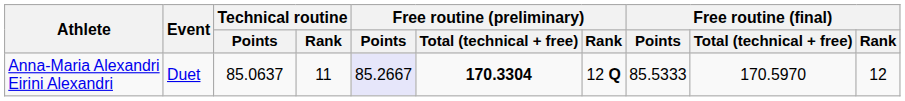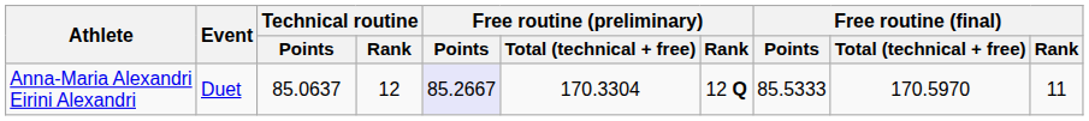Anna-Maria Alexandri Eirini Alexandri | Technical routine / Rank: 11 -> 12
Anna-Maria Alexandri Eirini Alexandri | Free routine (preliminary) / Total (technical + free): bold -> normal
Anna-Maria Alexandri Eirini Alexandri | Free routine (final) / Rank: 12 -> 11
